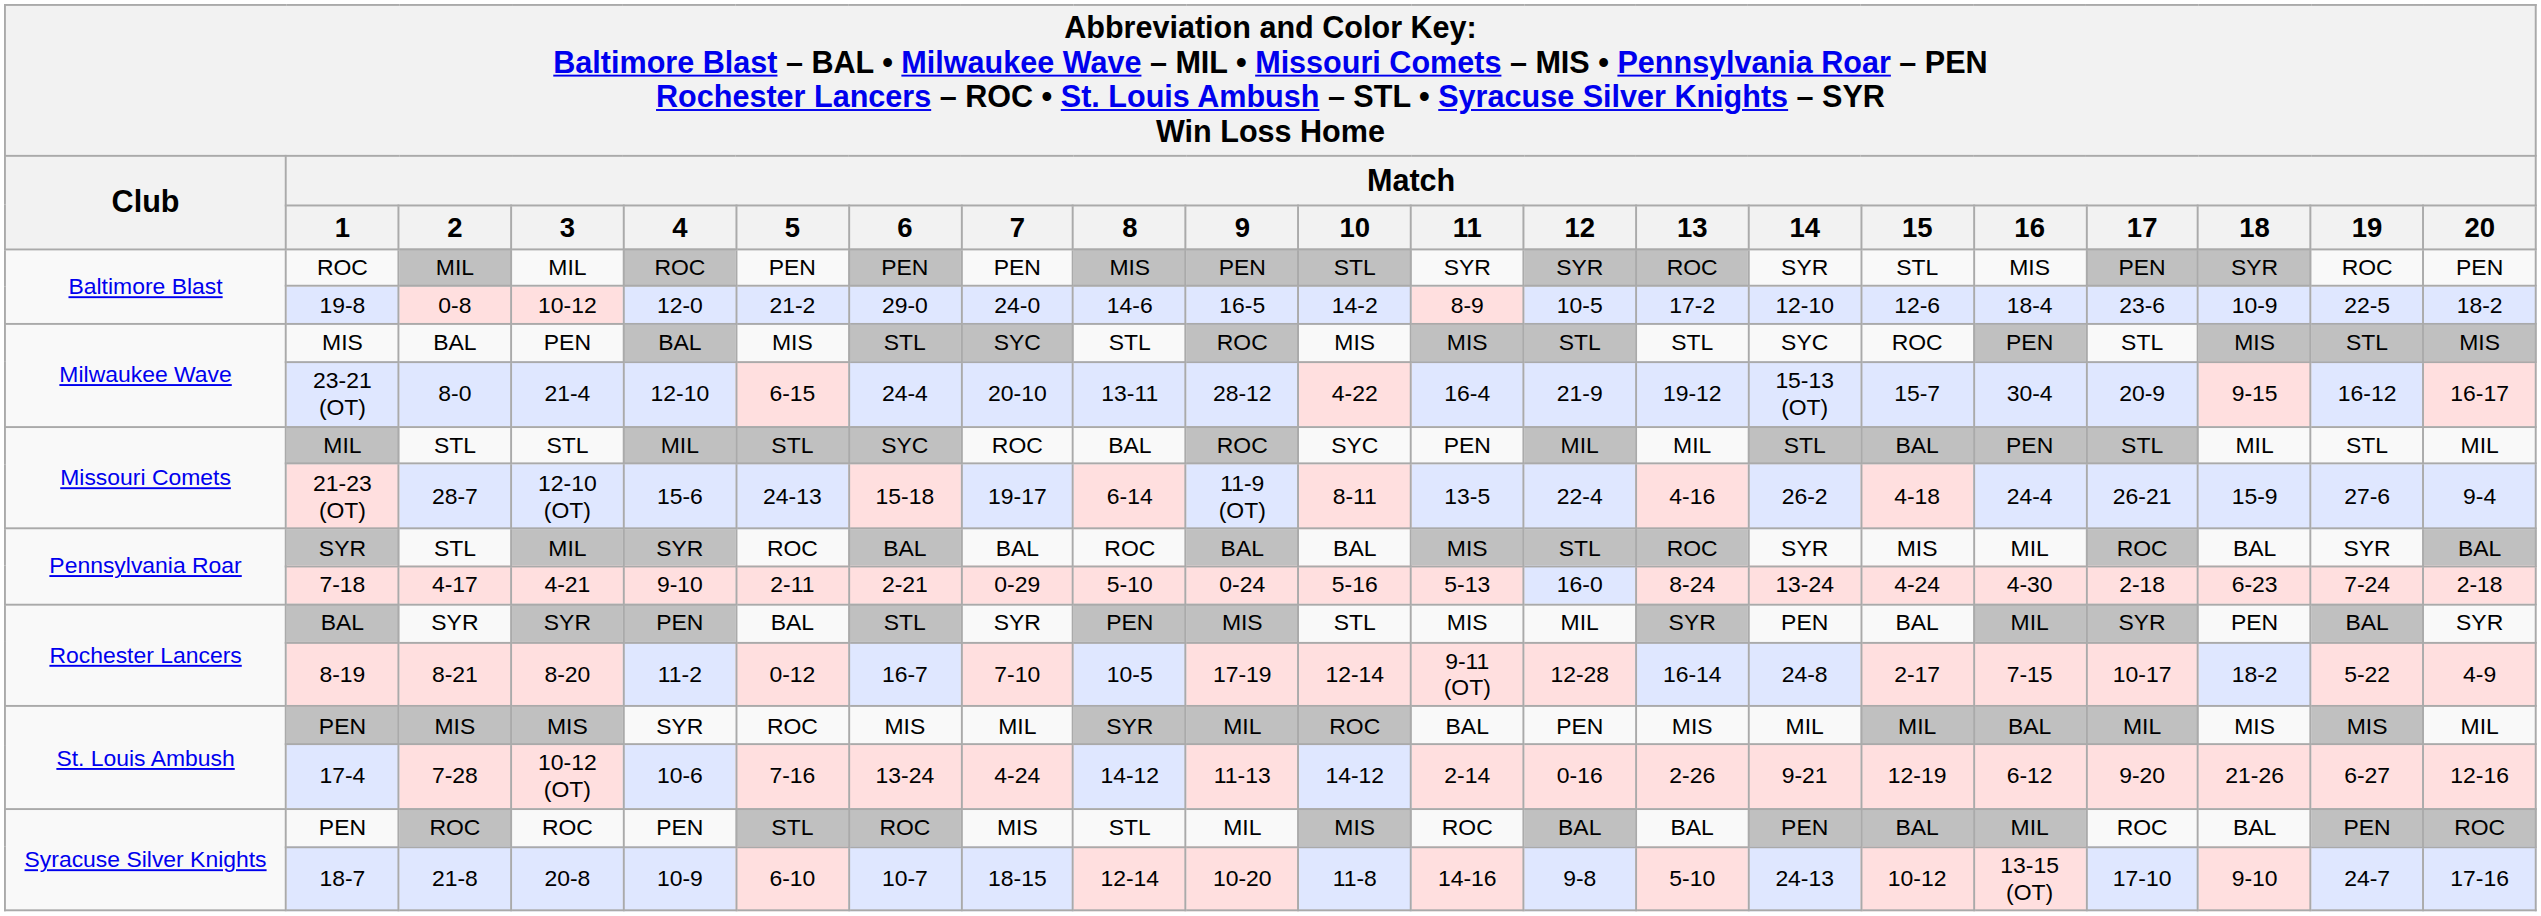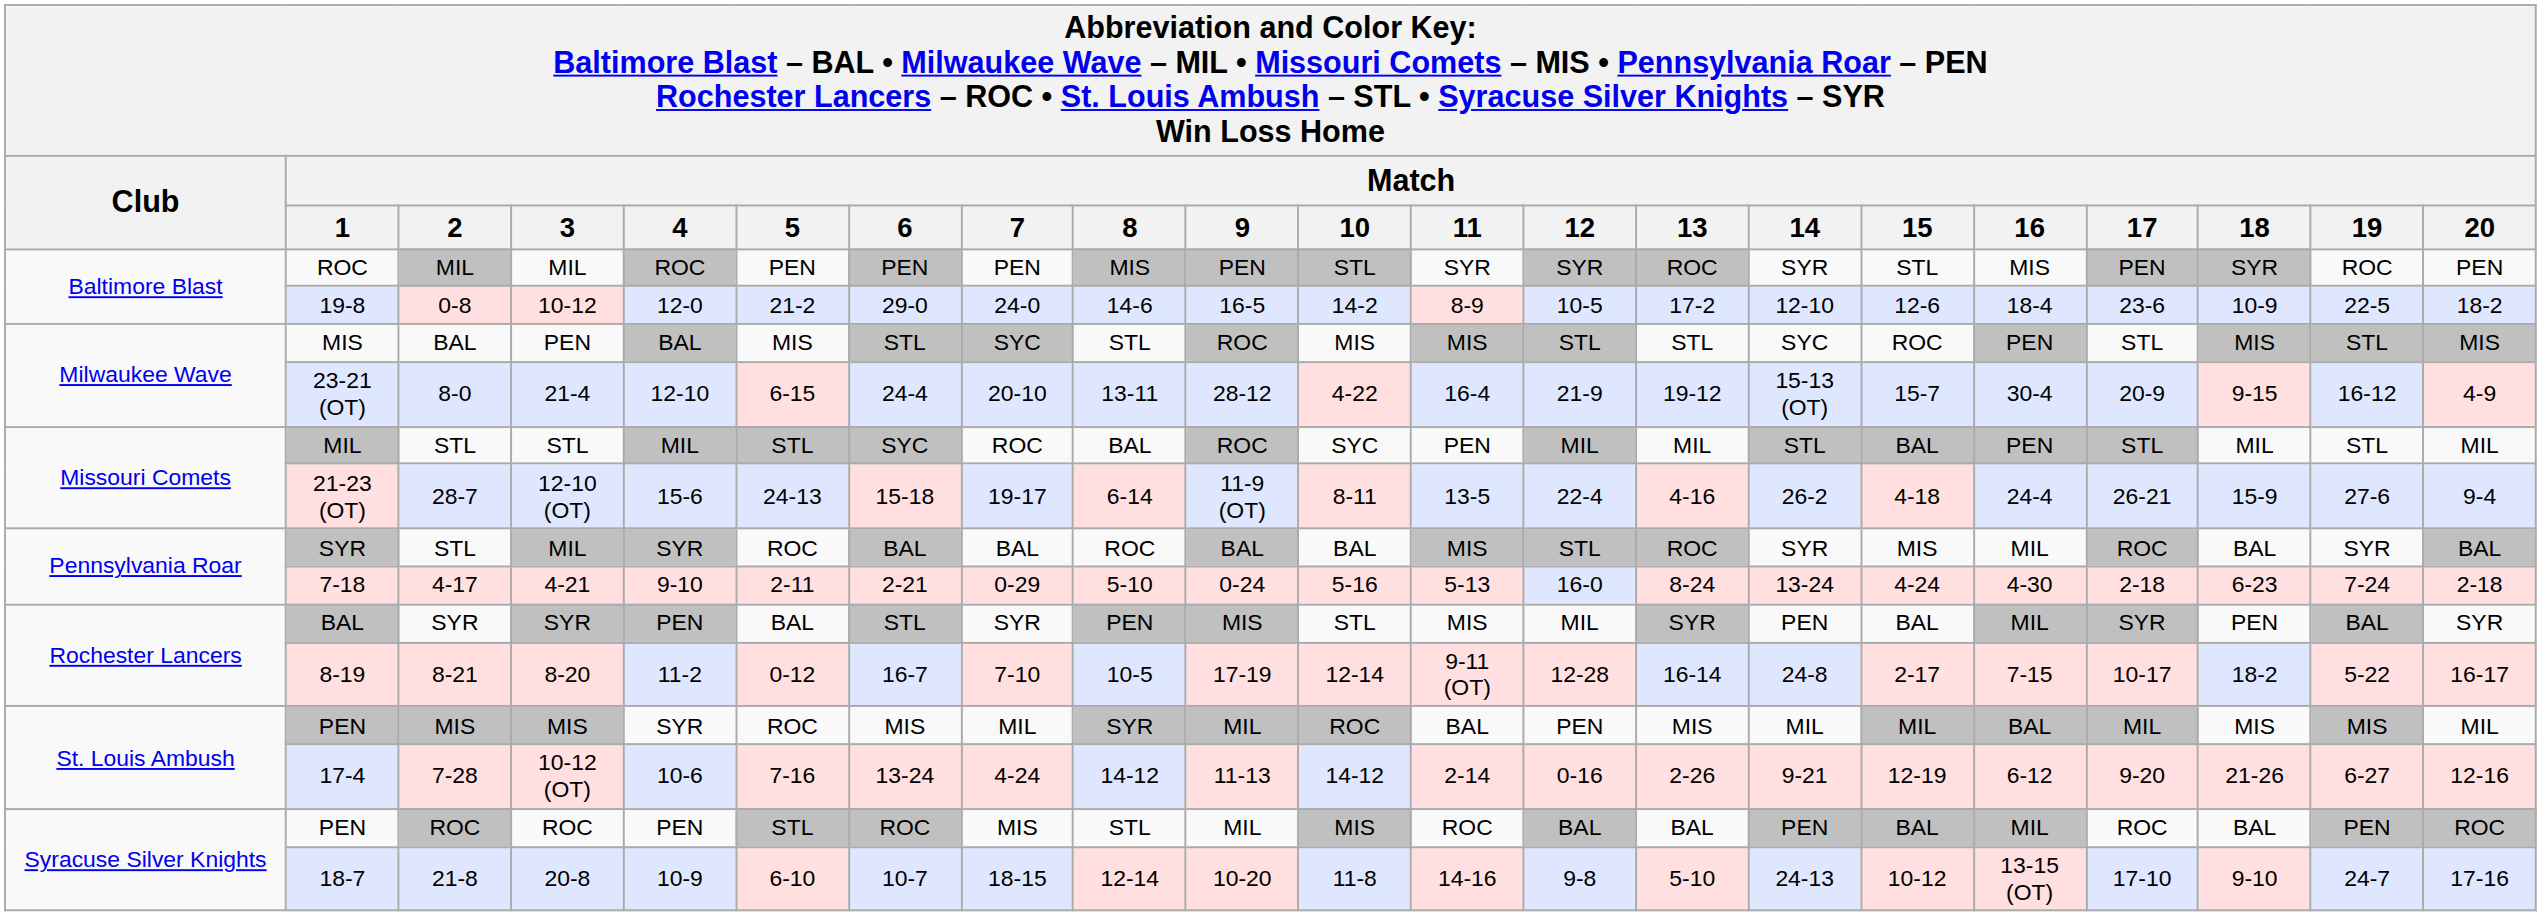23-21 (OT) | Match / 20: 16-17 -> 4-9
8-19 | Match / 20: 4-9 -> 16-17
